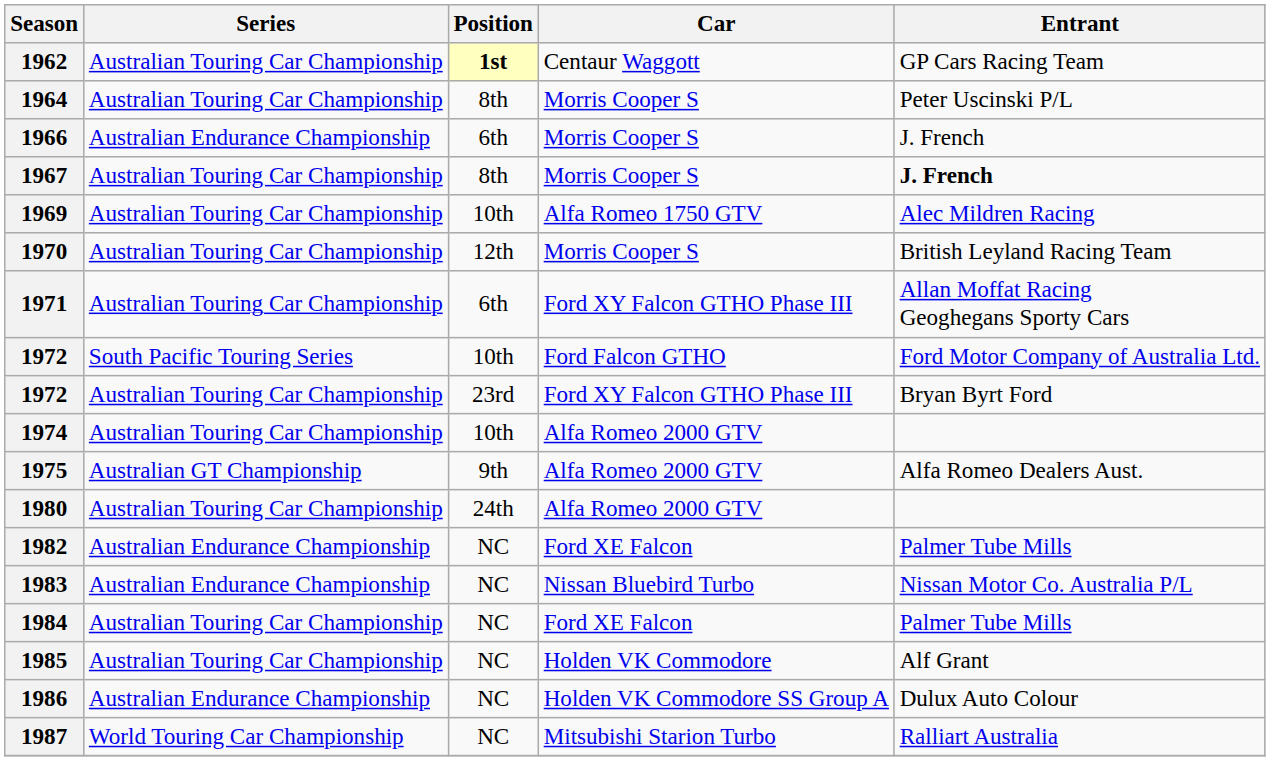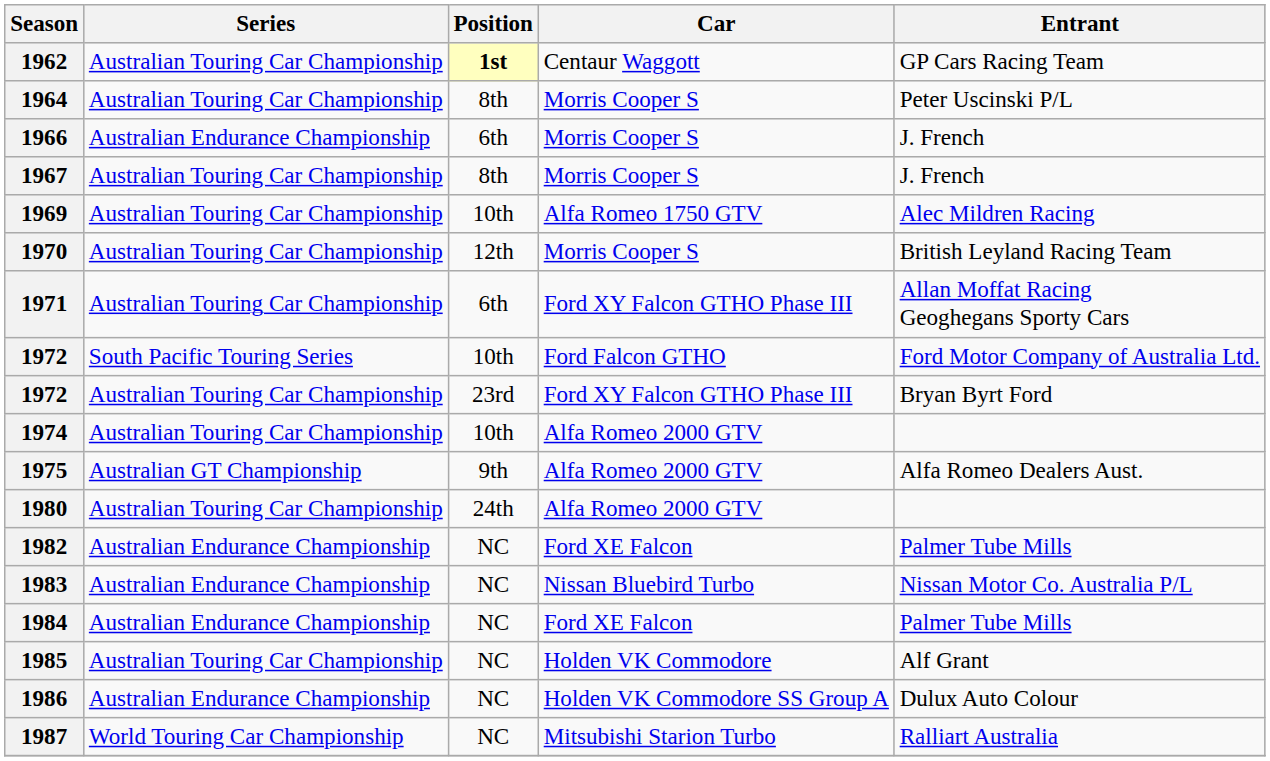1967 | Entrant: bold -> normal
1984 | Series: Australian Touring Car Championship -> Australian Endurance Championship
